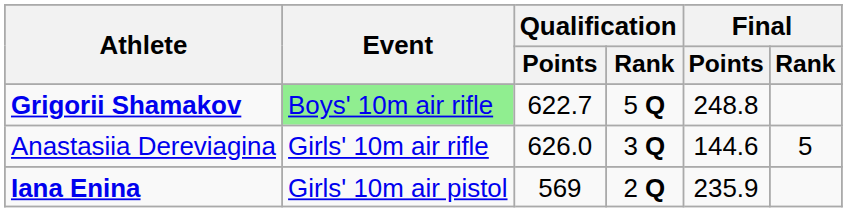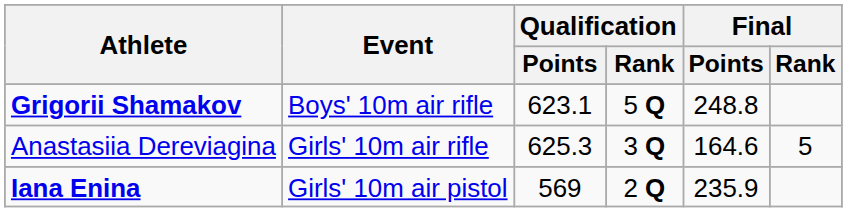Grigorii Shamakov | Event: lightgreen background -> no background
Grigorii Shamakov | Qualification / Points: 622.7 -> 623.1
Anastasiia Dereviagina | Qualification / Points: 626.0 -> 625.3
Anastasiia Dereviagina | Final / Points: 144.6 -> 164.6
